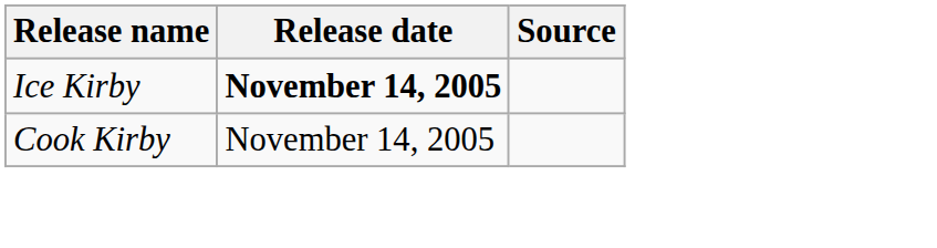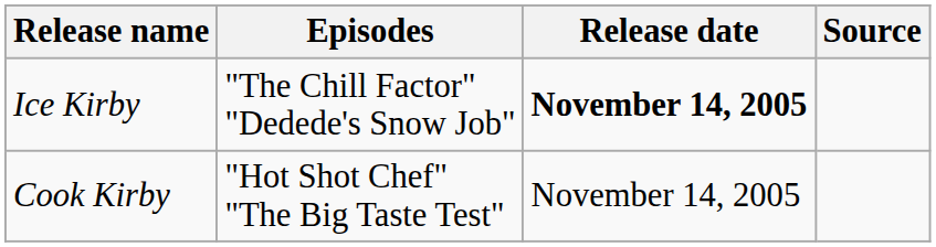+ column: Episodes | "The Chill Factor" "Dedede's Snow Job" | "Hot Shot Chef" "The Big Taste Test"
